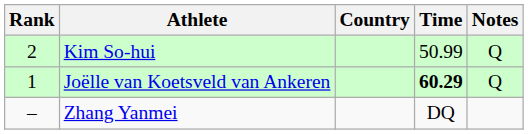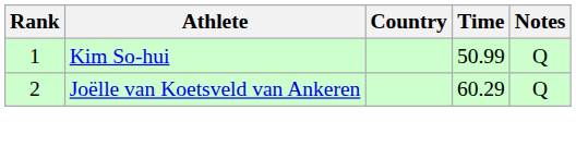Kim So-hui | Rank: 2 -> 1
Joëlle van Koetsveld van Ankeren | Rank: 1 -> 2
Joëlle van Koetsveld van Ankeren | Time: bold -> normal
- row: – | Zhang Yanmei | DQ
